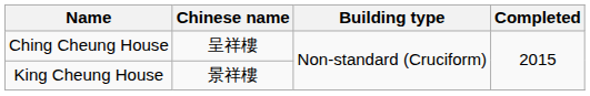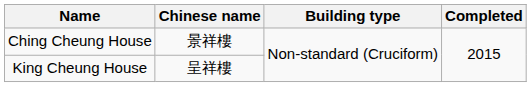Ching Cheung House | Chinese name: 呈祥樓 -> 景祥樓
King Cheung House | Chinese name: 景祥樓 -> 呈祥樓
